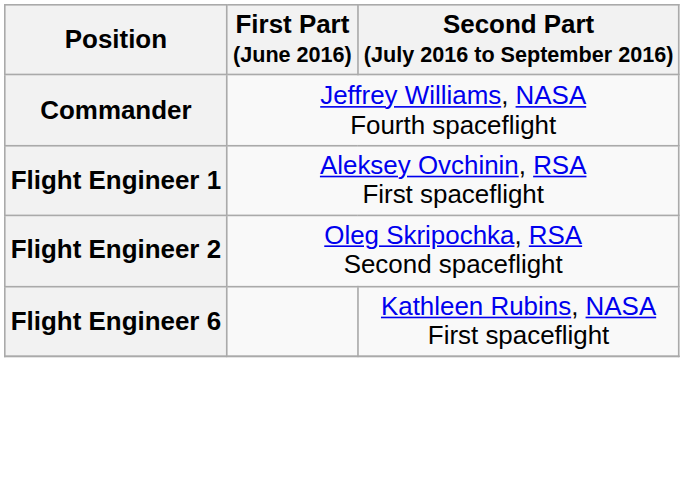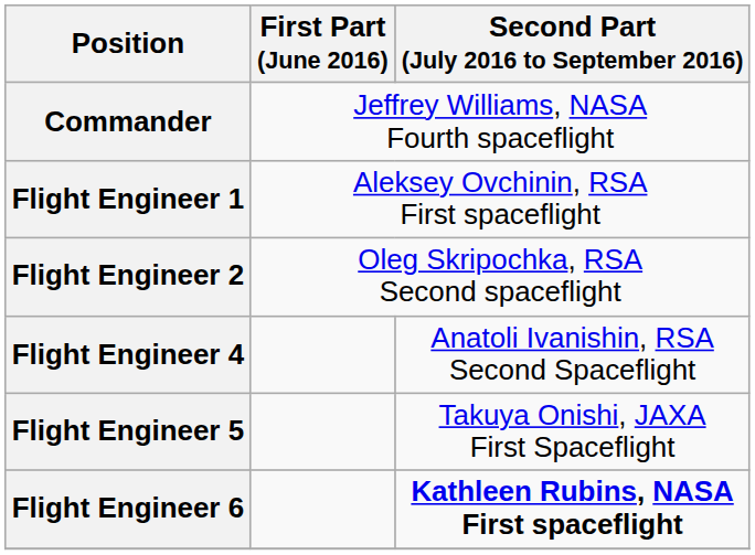+ row: Flight Engineer 4 | Anatoli Ivanishin, RSA Second Spaceflight
+ row: Flight Engineer 5 | Takuya Onishi, JAXA First Spaceflight
Flight Engineer 6 | Second Part (July 2016 to September 2016): normal -> bold
